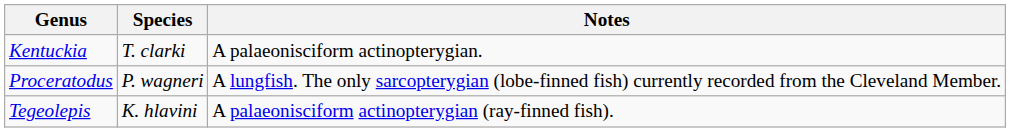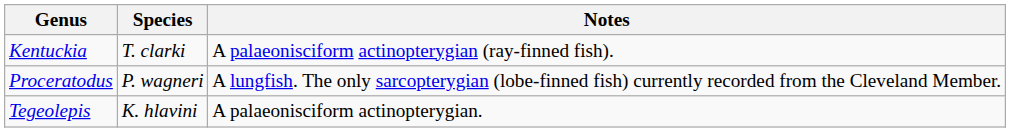Kentuckia | Notes: A palaeonisciform actinopterygian. -> A palaeonisciform actinopterygian (ray-finned fish).
Tegeolepis | Notes: A palaeonisciform actinopterygian (ray-finned fish). -> A palaeonisciform actinopterygian.
